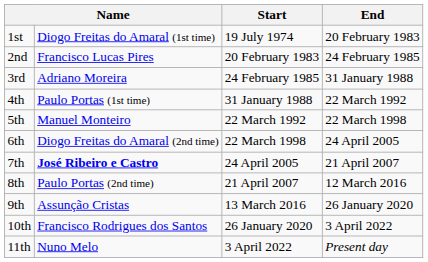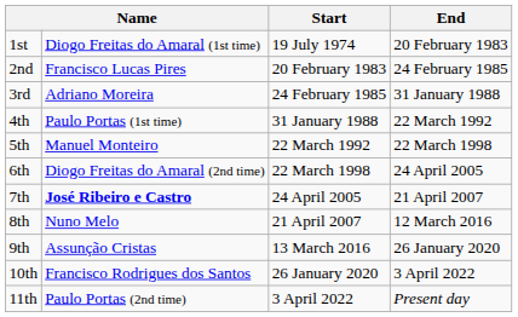8th | column 2: Paulo Portas (2nd time) -> Nuno Melo
11th | column 2: Nuno Melo -> Paulo Portas (2nd time)
